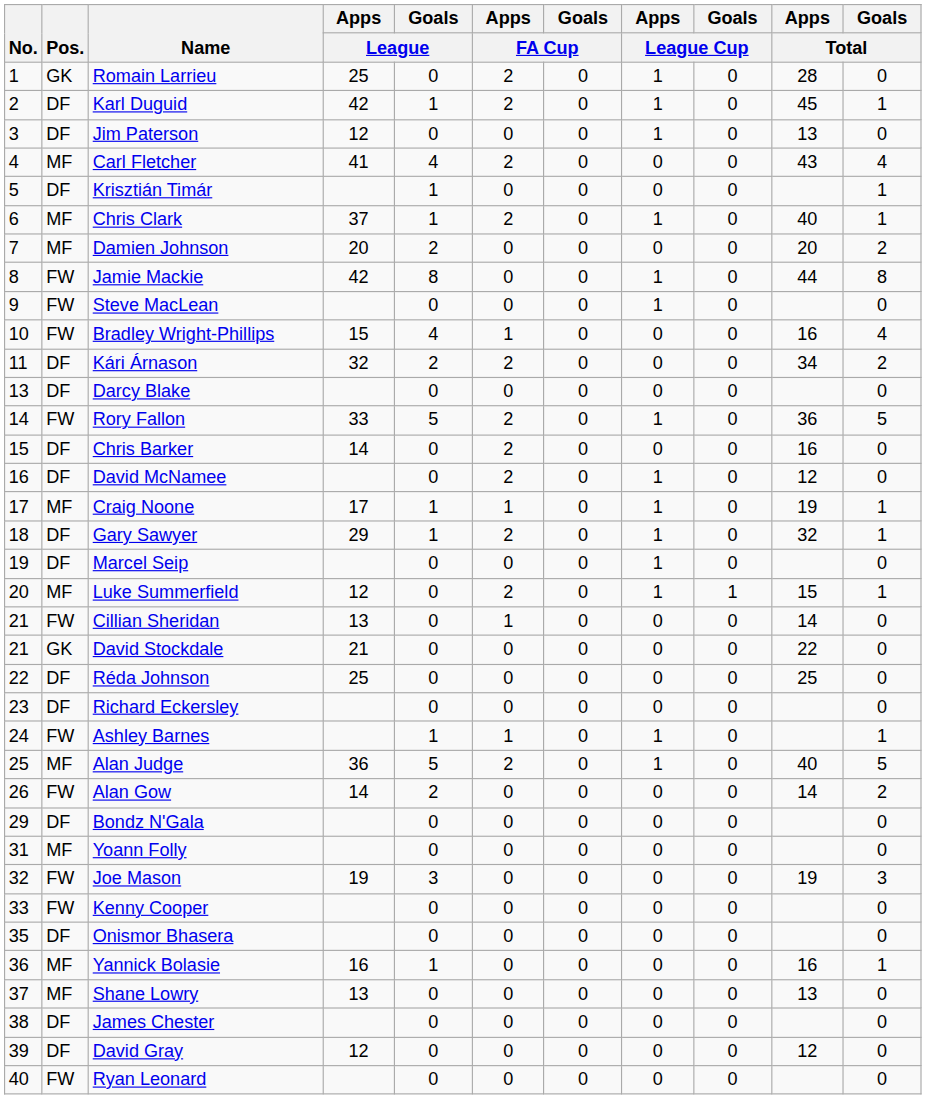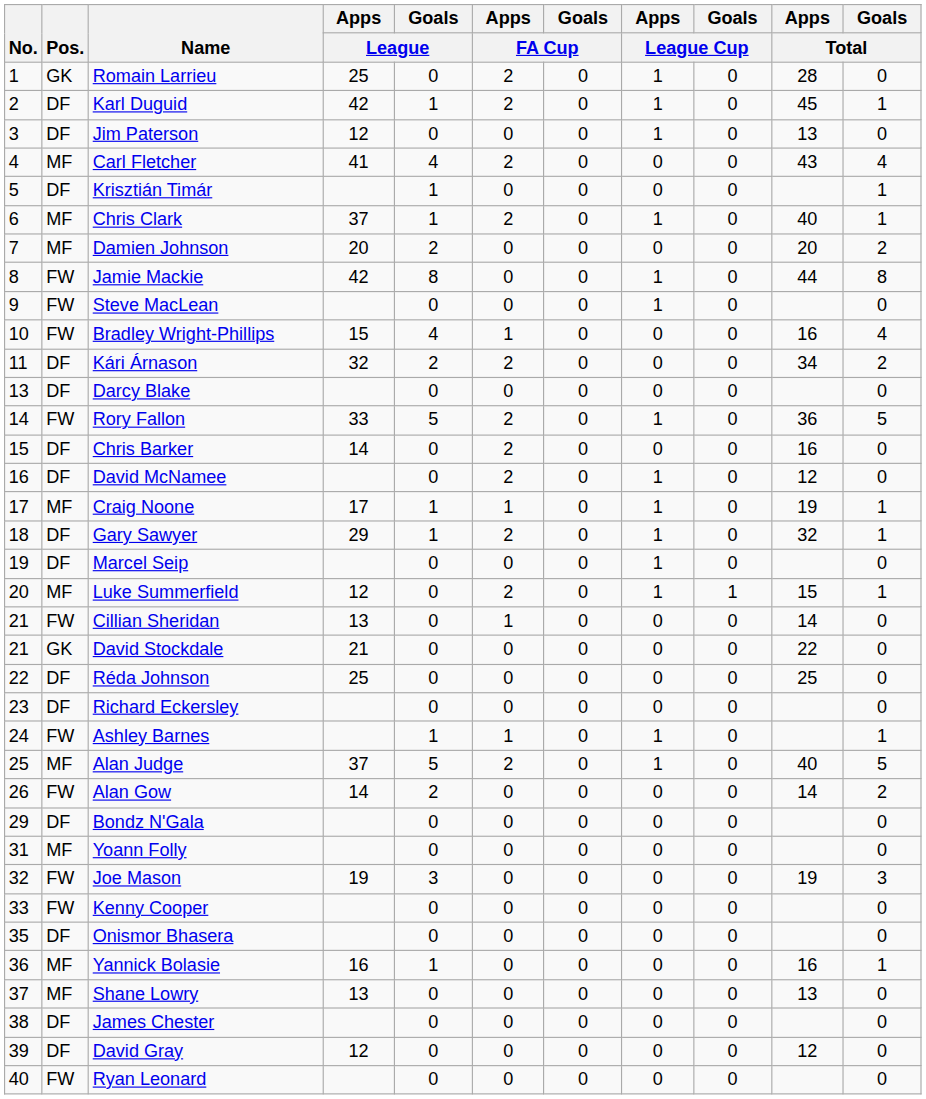Alan Judge | Apps / League: 36 -> 37
